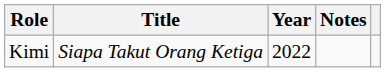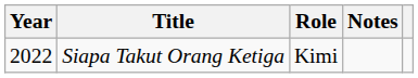columns swapped: Year <-> Role
